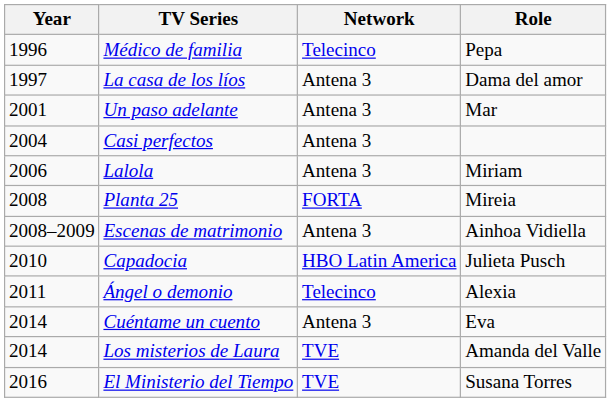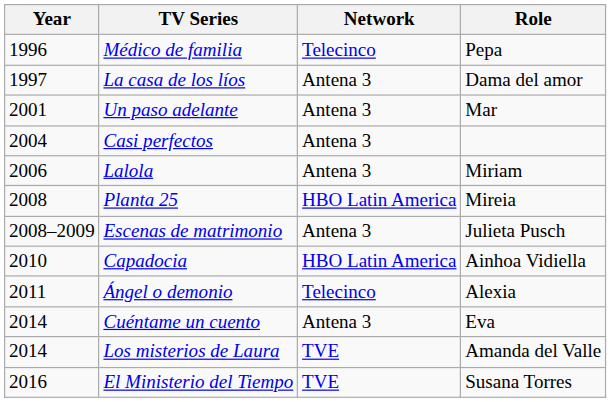Planta 25 | Network: FORTA -> HBO Latin America
Escenas de matrimonio | Role: Ainhoa Vidiella -> Julieta Pusch
Capadocia | Role: Julieta Pusch -> Ainhoa Vidiella
